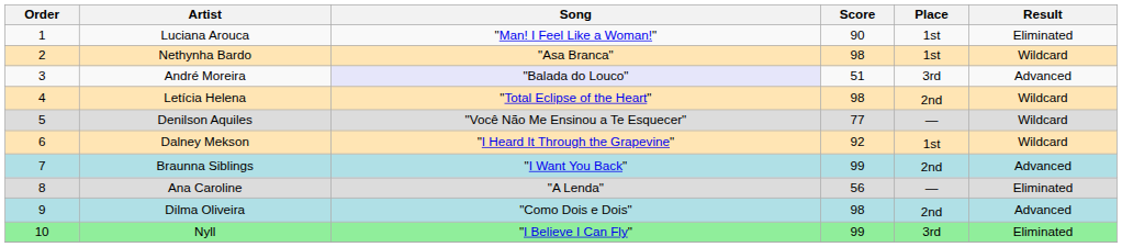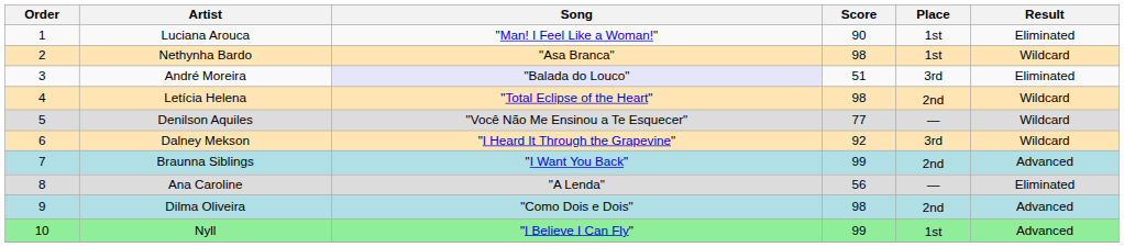André Moreira | Result: Advanced -> Eliminated
Dalney Mekson | Place: 1st -> 3rd
Nyll | Place: 3rd -> 1st
Nyll | Result: Eliminated -> Advanced
